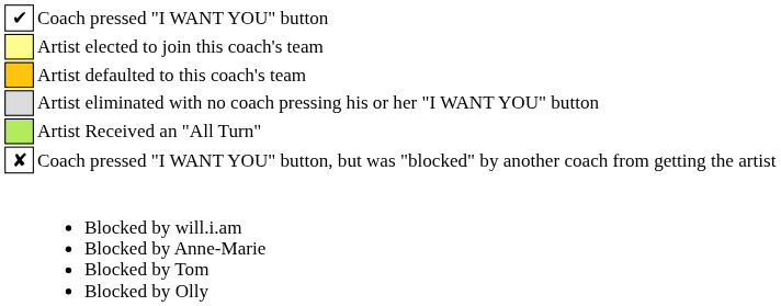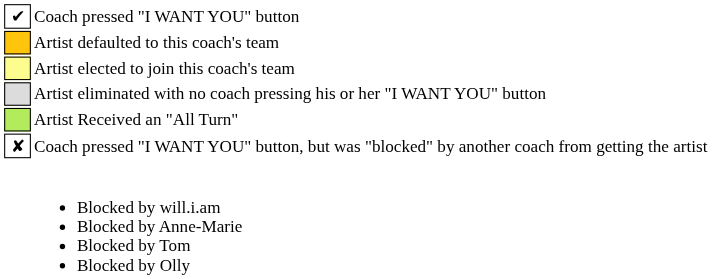rows swapped: Artist defaulted to this coach's team <-> Artist elected to join this coach's team
